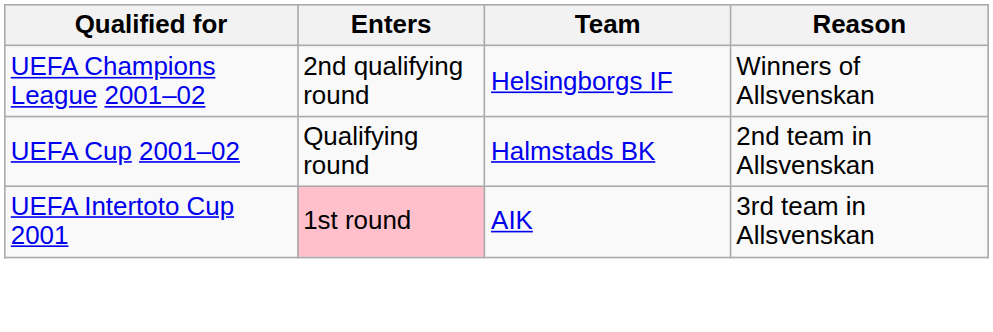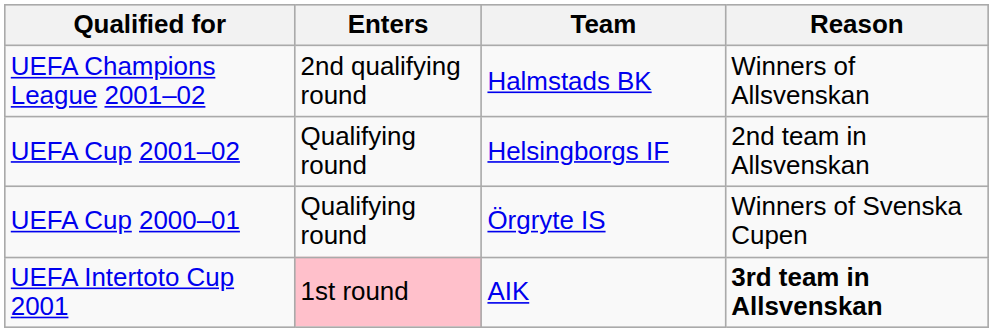UEFA Champions League 2001–02 | Team: Helsingborgs IF -> Halmstads BK
UEFA Cup 2001–02 | Team: Halmstads BK -> Helsingborgs IF
+ row: UEFA Cup 2000–01 | Qualifying round | Örgryte IS | Winners of Svenska Cupen
UEFA Intertoto Cup 2001 | Reason: normal -> bold
